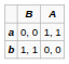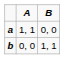columns swapped: A <-> B
